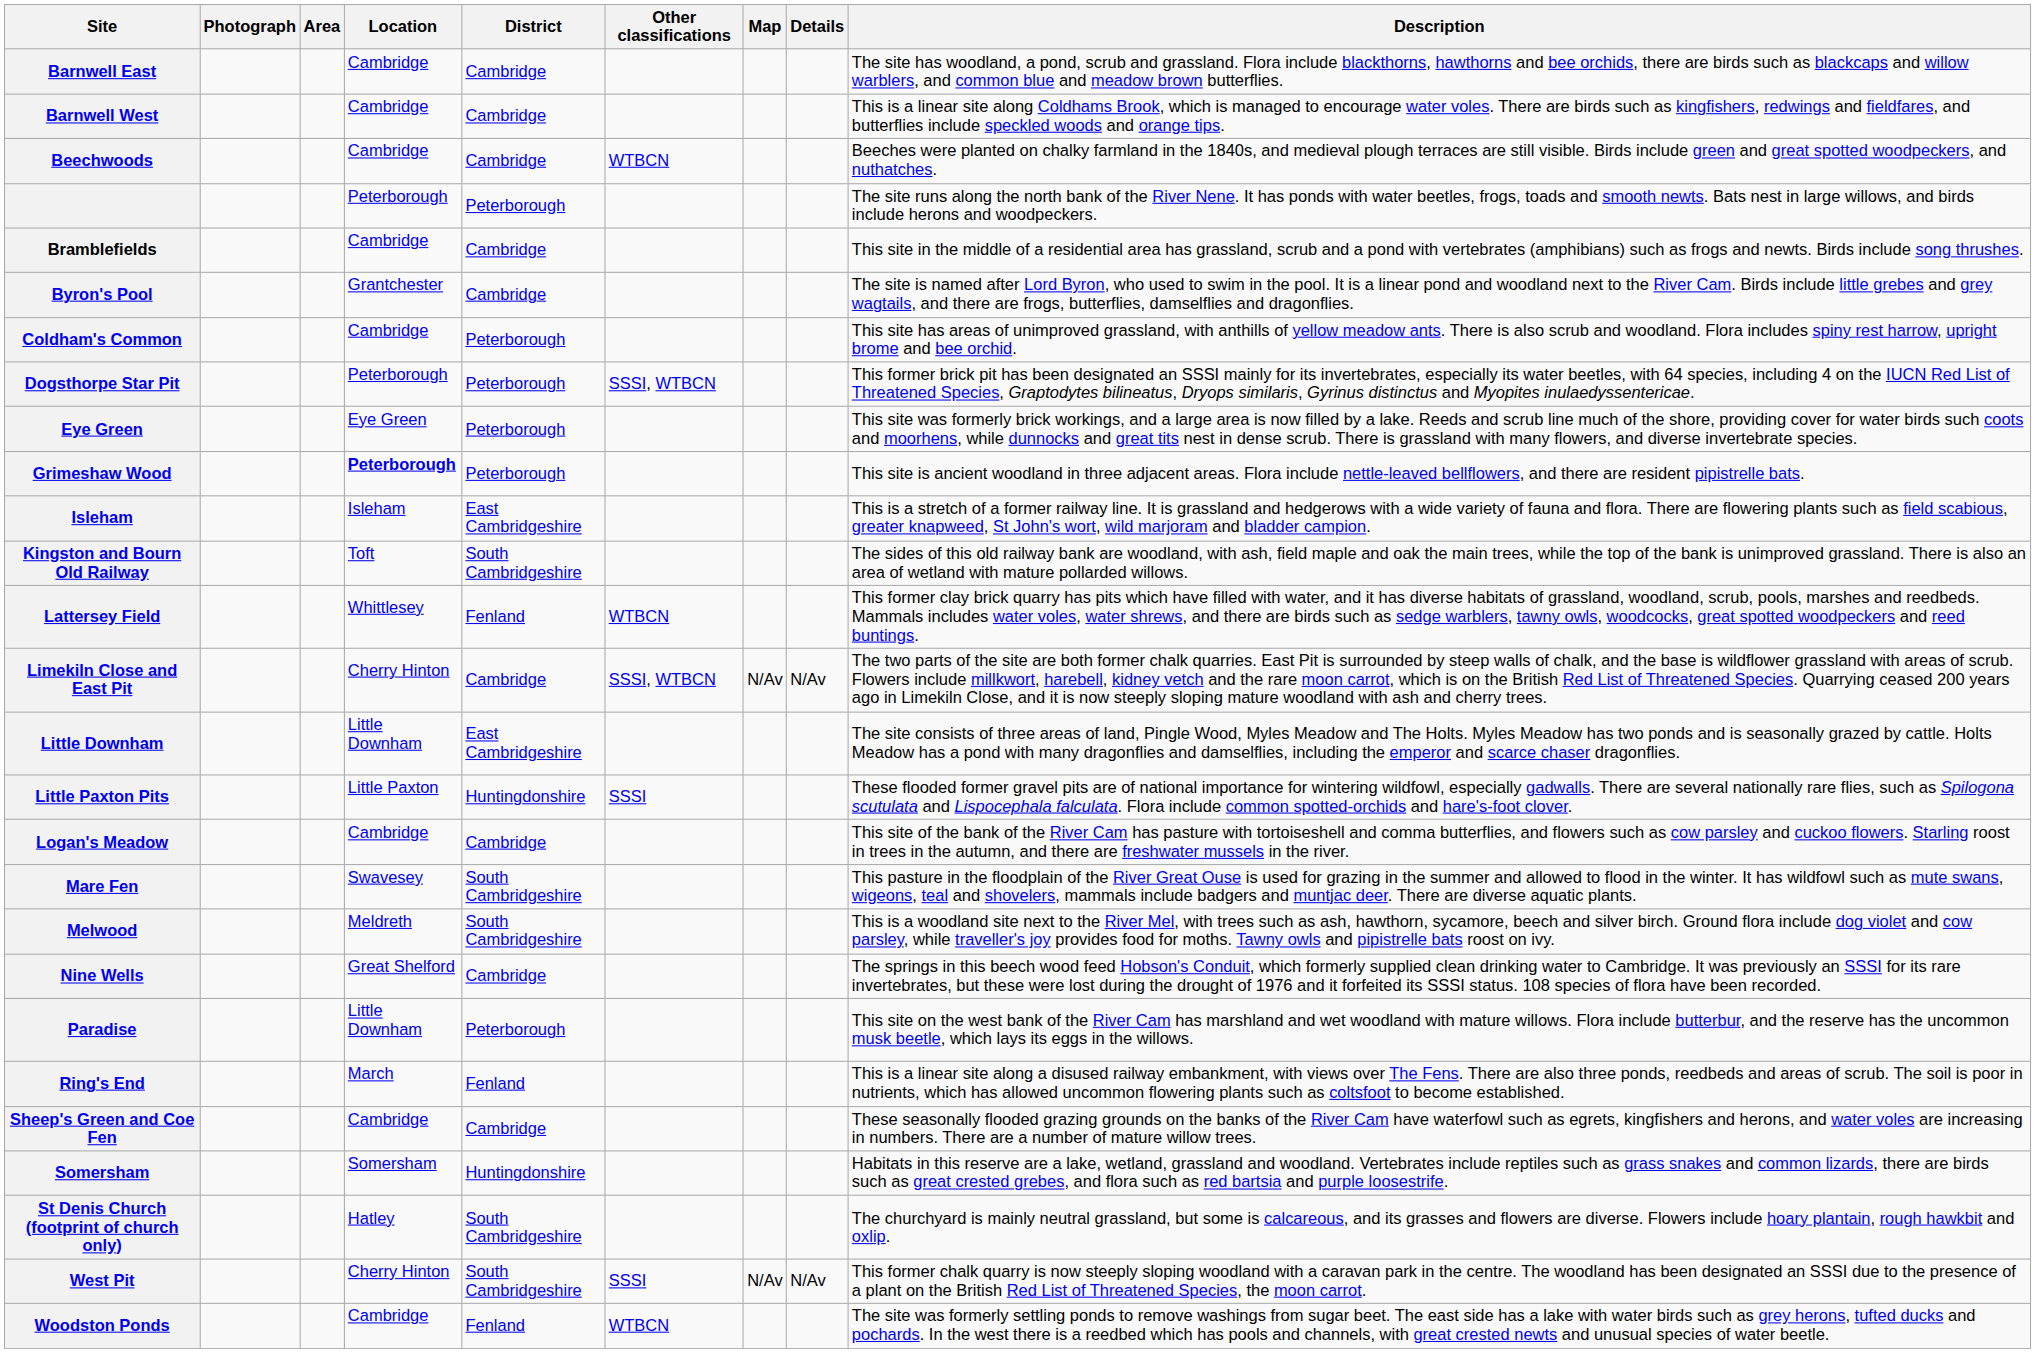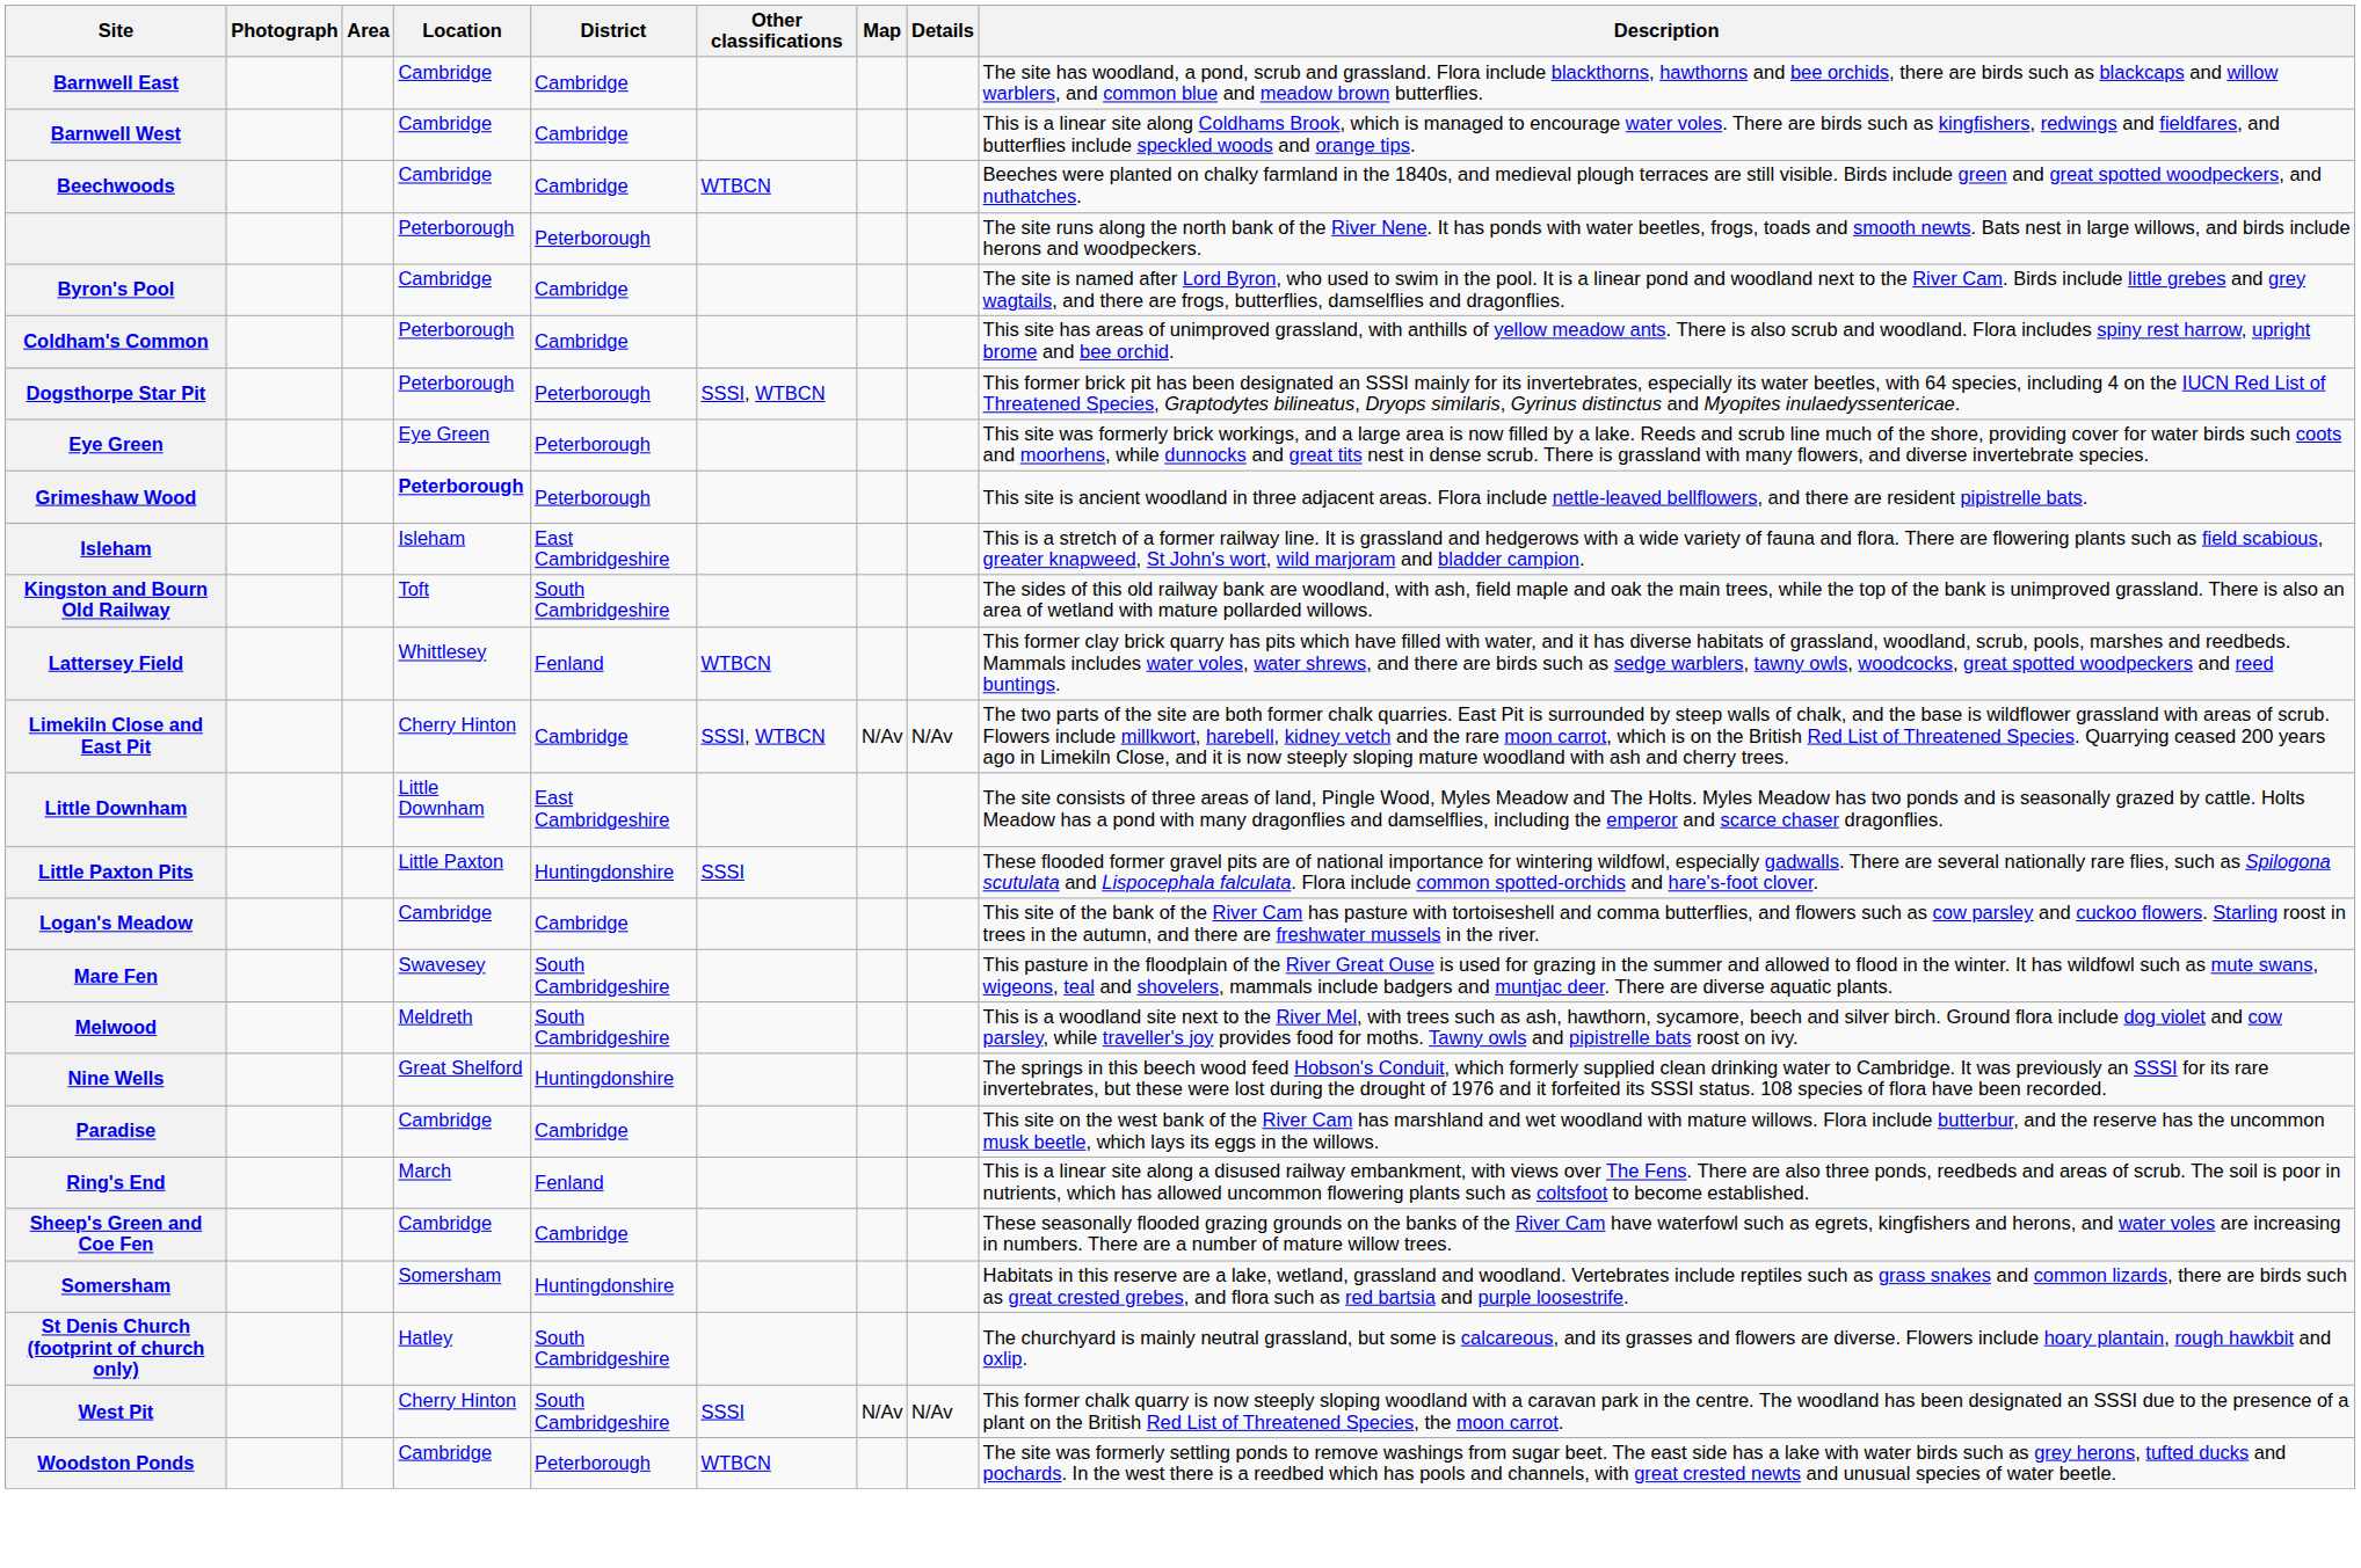- row: Bramblefields | Cambridge | Cambridge | This site in the middle of a residential area has grassland, scrub and a pond with vertebrates (amphibians) such as frogs and newts. Birds include song thrushes.
Byron's Pool | Location: Grantchester -> Cambridge
Coldham's Common | Location: Cambridge -> Peterborough
Coldham's Common | District: Peterborough -> Cambridge
Nine Wells | District: Cambridge -> Huntingdonshire
Paradise | Location: Little Downham -> Cambridge
Paradise | District: Peterborough -> Cambridge
Woodston Ponds | District: Fenland -> Peterborough
